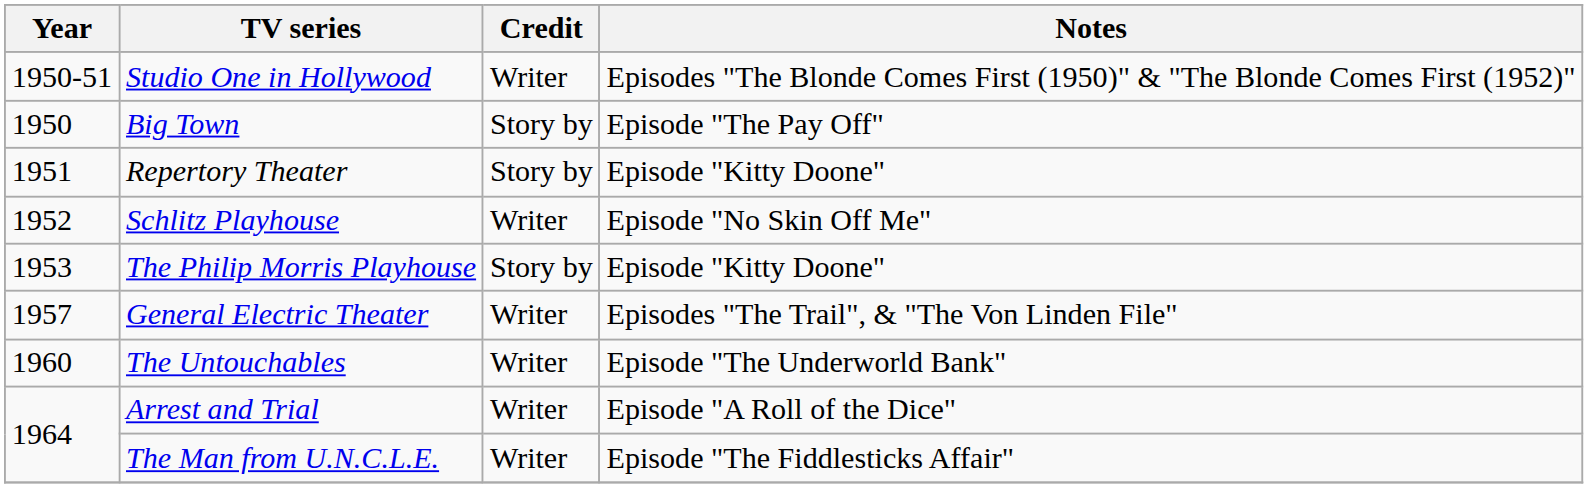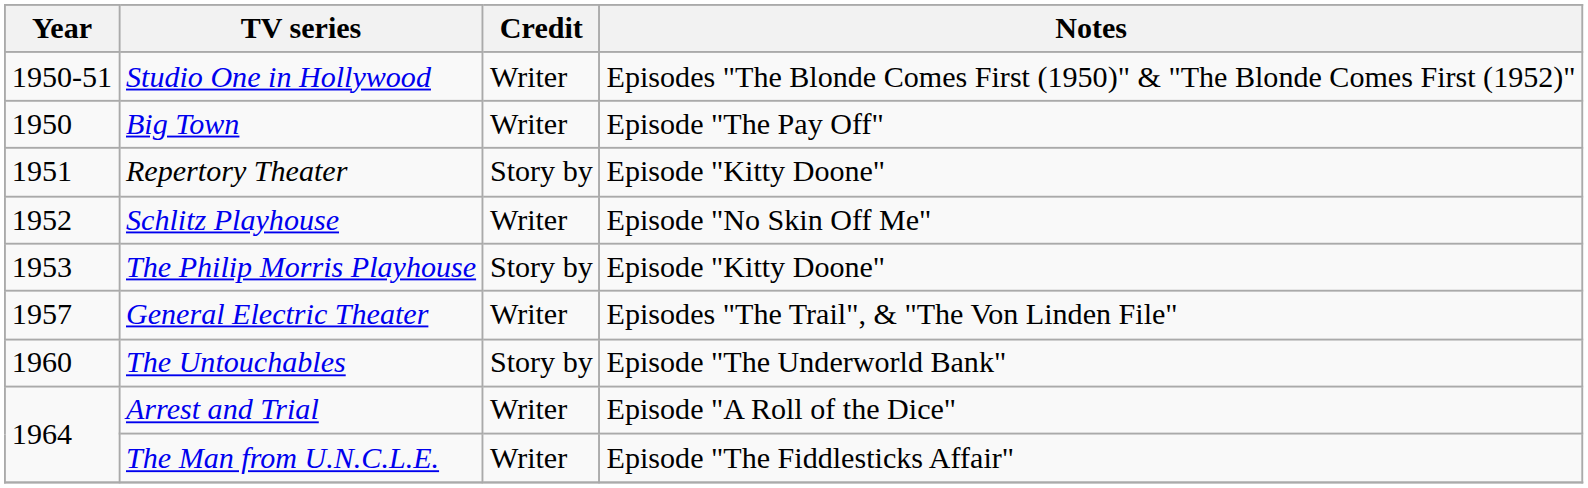Big Town | Credit: Story by -> Writer
The Untouchables | Credit: Writer -> Story by
